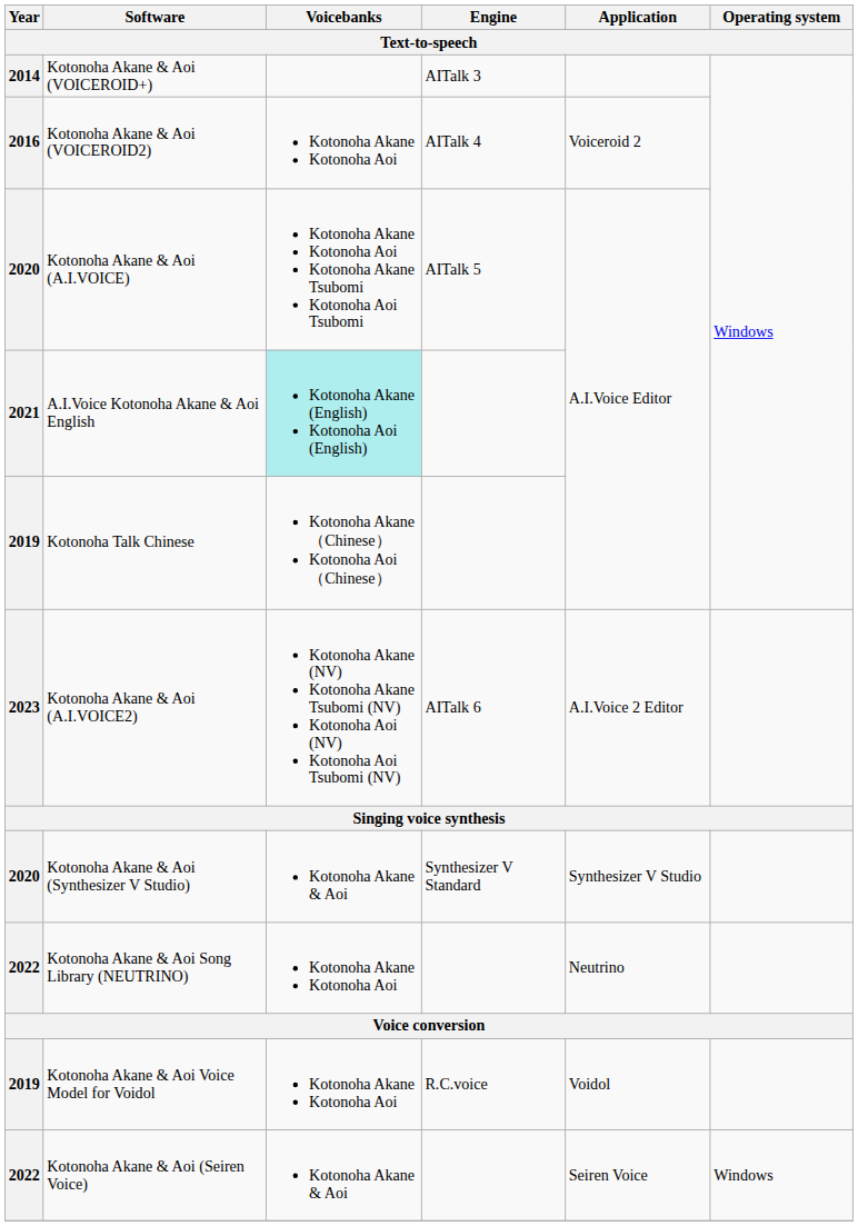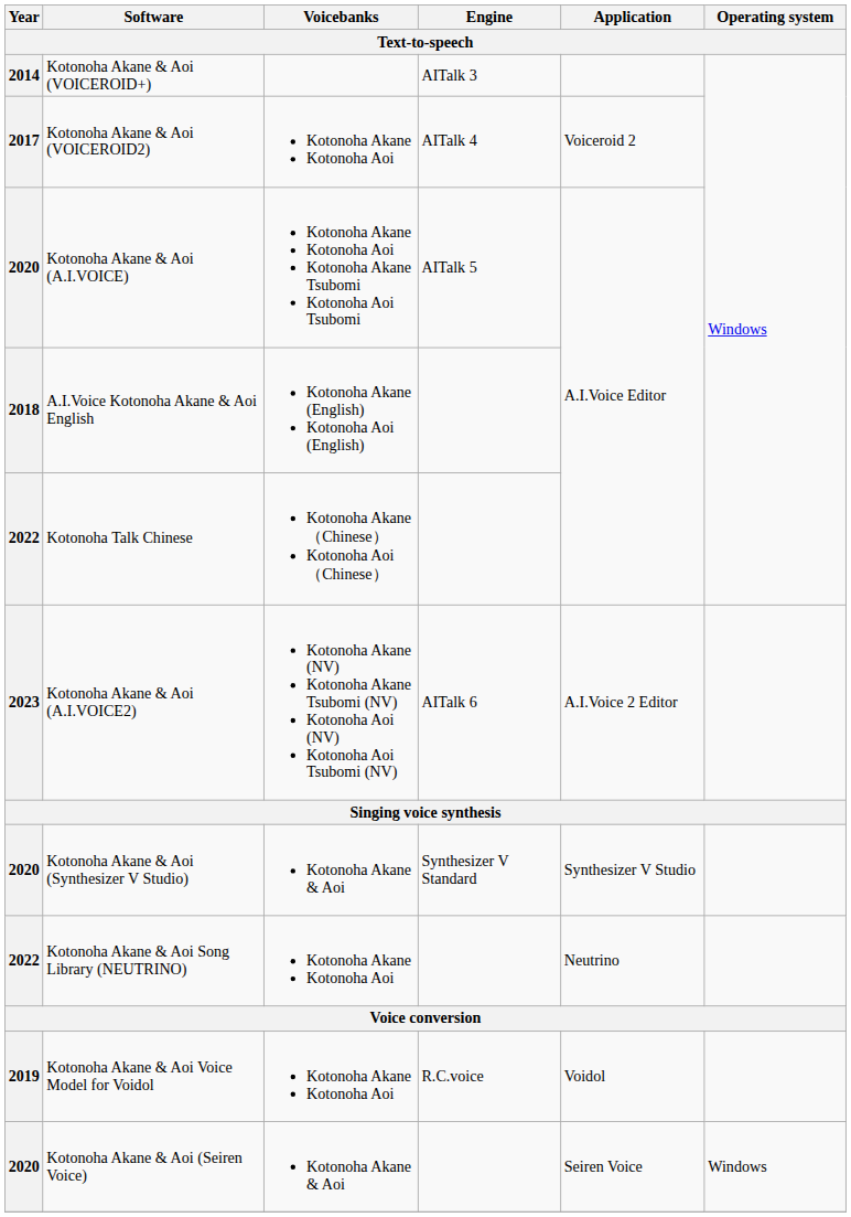Kotonoha Akane & Aoi (VOICEROID2) | Year: 2016 -> 2017
A.I.Voice Kotonoha Akane & Aoi English | Year: 2021 -> 2018
A.I.Voice Kotonoha Akane & Aoi English | Voicebanks: paleturquoise background -> no background
Kotonoha Talk Chinese | Year: 2019 -> 2022
Kotonoha Akane & Aoi (Seiren Voice) | Year: 2022 -> 2020
